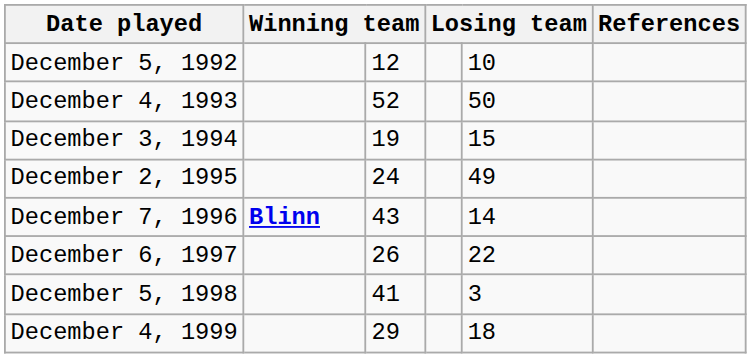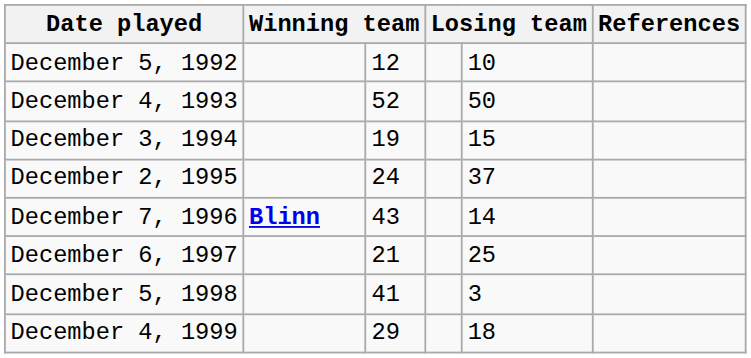December 2, 1995 | column 5: 49 -> 37
December 6, 1997 | column 3: 26 -> 21
December 6, 1997 | column 5: 22 -> 25
